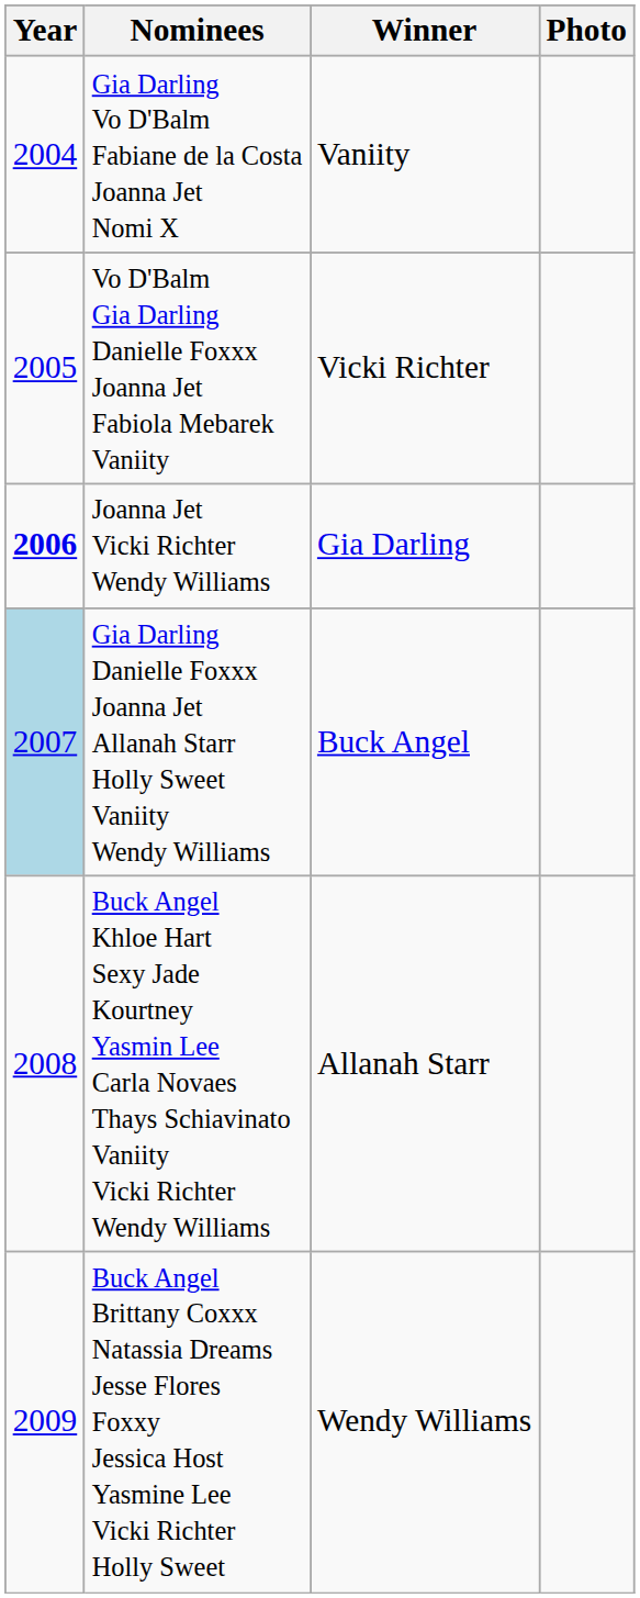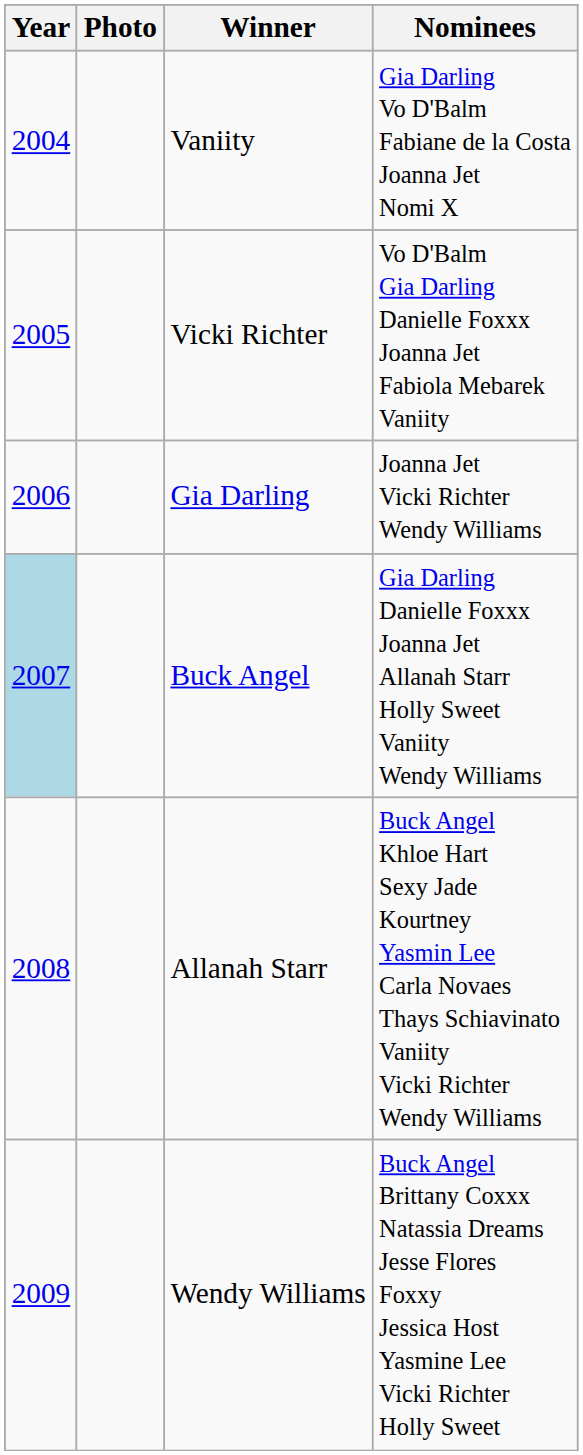columns swapped: Photo <-> Nominees
Gia Darling | Year: bold -> normal
